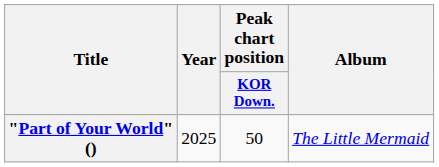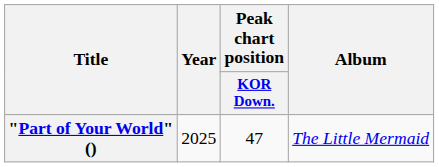"Part of Your World" () | Peak chart position / KOR Down.: 50 -> 47
